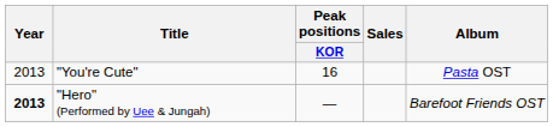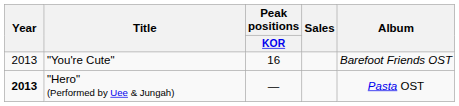"You're Cute" | Album: Pasta OST -> Barefoot Friends OST
"Hero" (Performed by Uee & Jungah) | Album: Barefoot Friends OST -> Pasta OST
